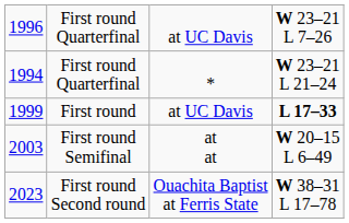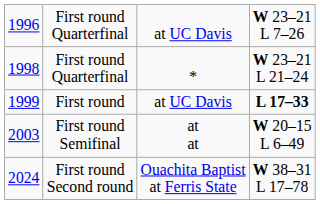First round Quarterfinal / * | column 1: 1994 -> 1998
First round Second round | column 1: 2023 -> 2024
